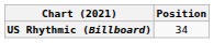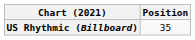US Rhythmic (Billboard) | Position: 34 -> 35
